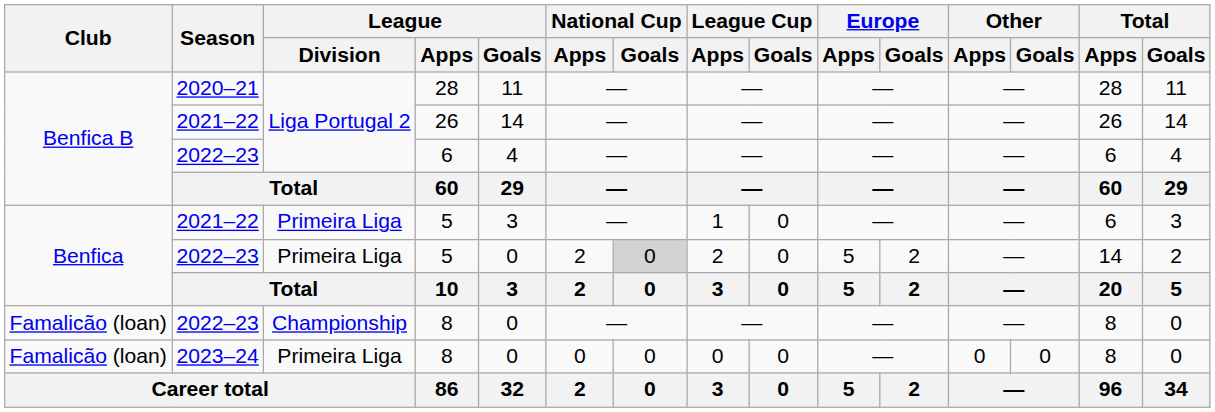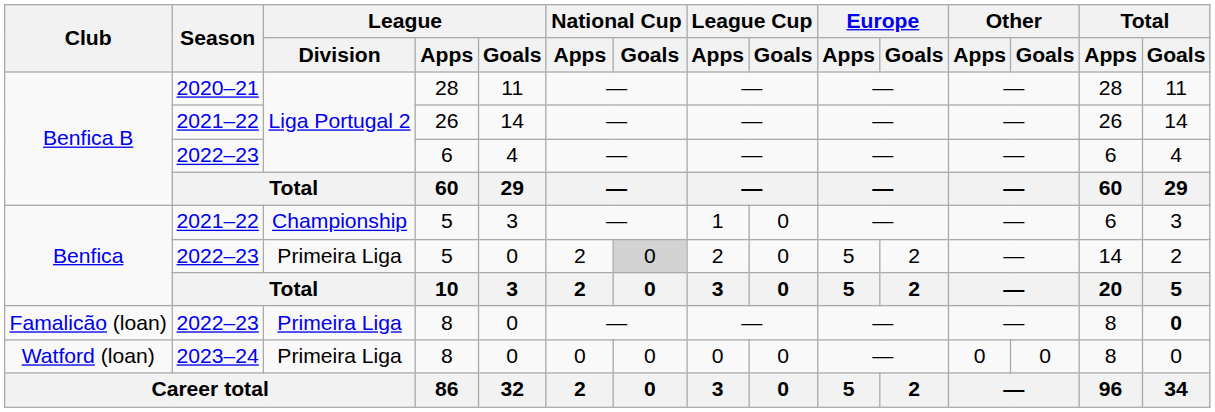2021–22 / 5 | League / Division: Primeira Liga -> Championship
2022–23 / 8 | League / Division: Championship -> Primeira Liga
2022–23 / 8 | Total / Goals: normal -> bold
2023–24 / 8 | Club: Famalicão (loan) -> Watford (loan)
